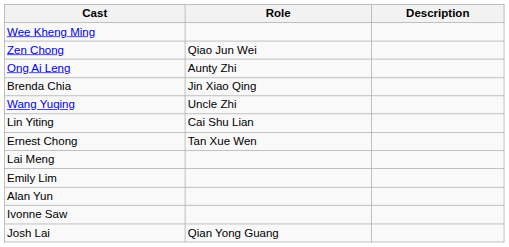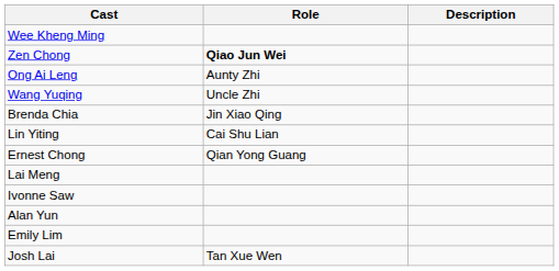Zen Chong | Role: normal -> bold
rows swapped: Brenda Chia <-> Wang Yuqing
Ernest Chong | Role: Tan Xue Wen -> Qian Yong Guang
rows swapped: Ivonne Saw <-> Emily Lim
Josh Lai | Role: Qian Yong Guang -> Tan Xue Wen
